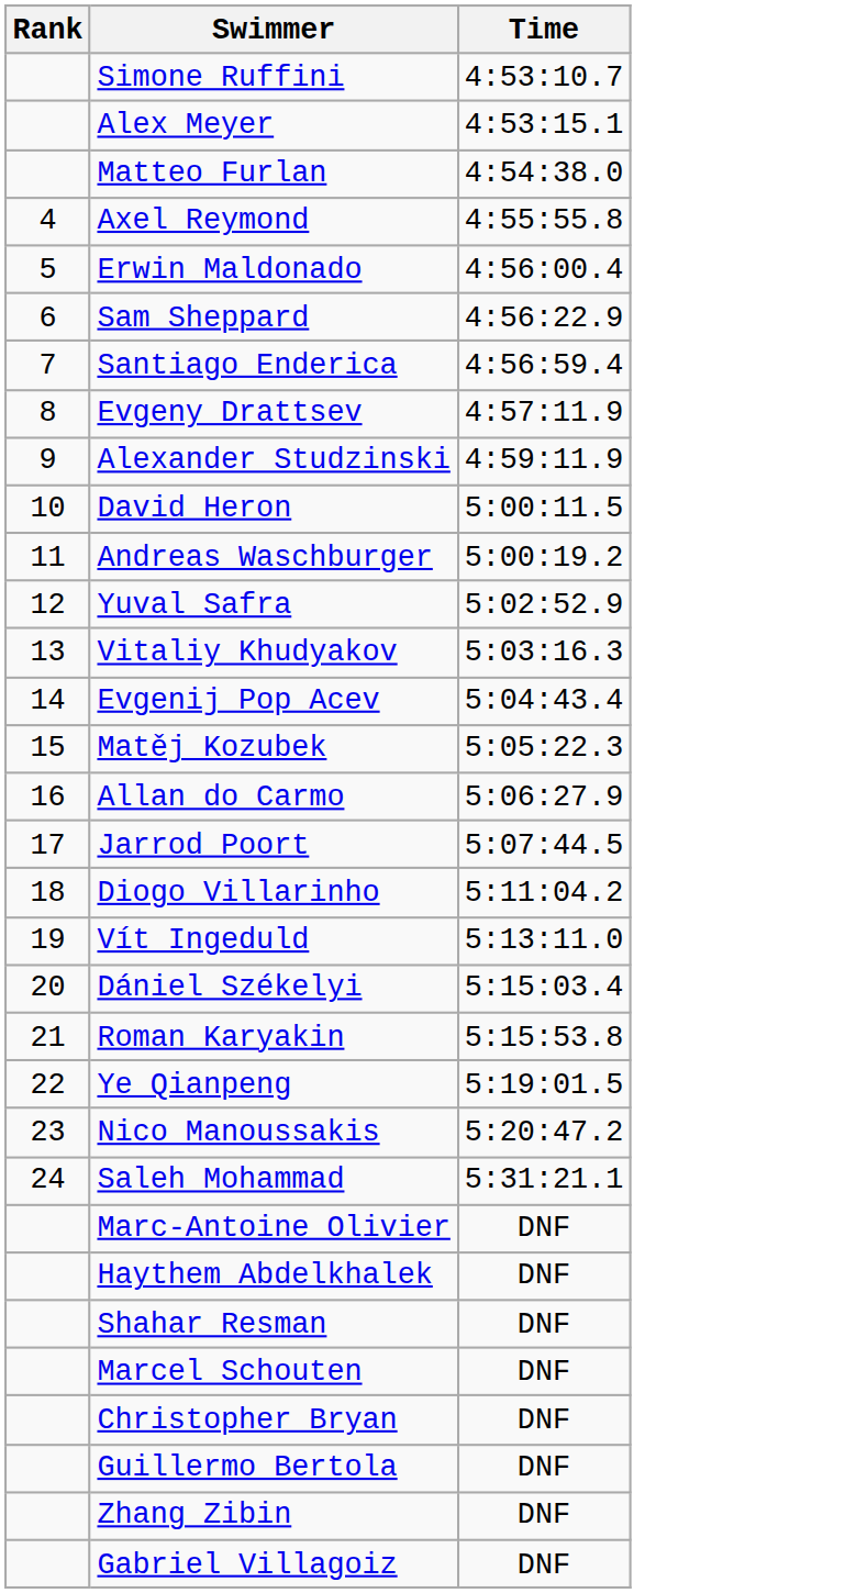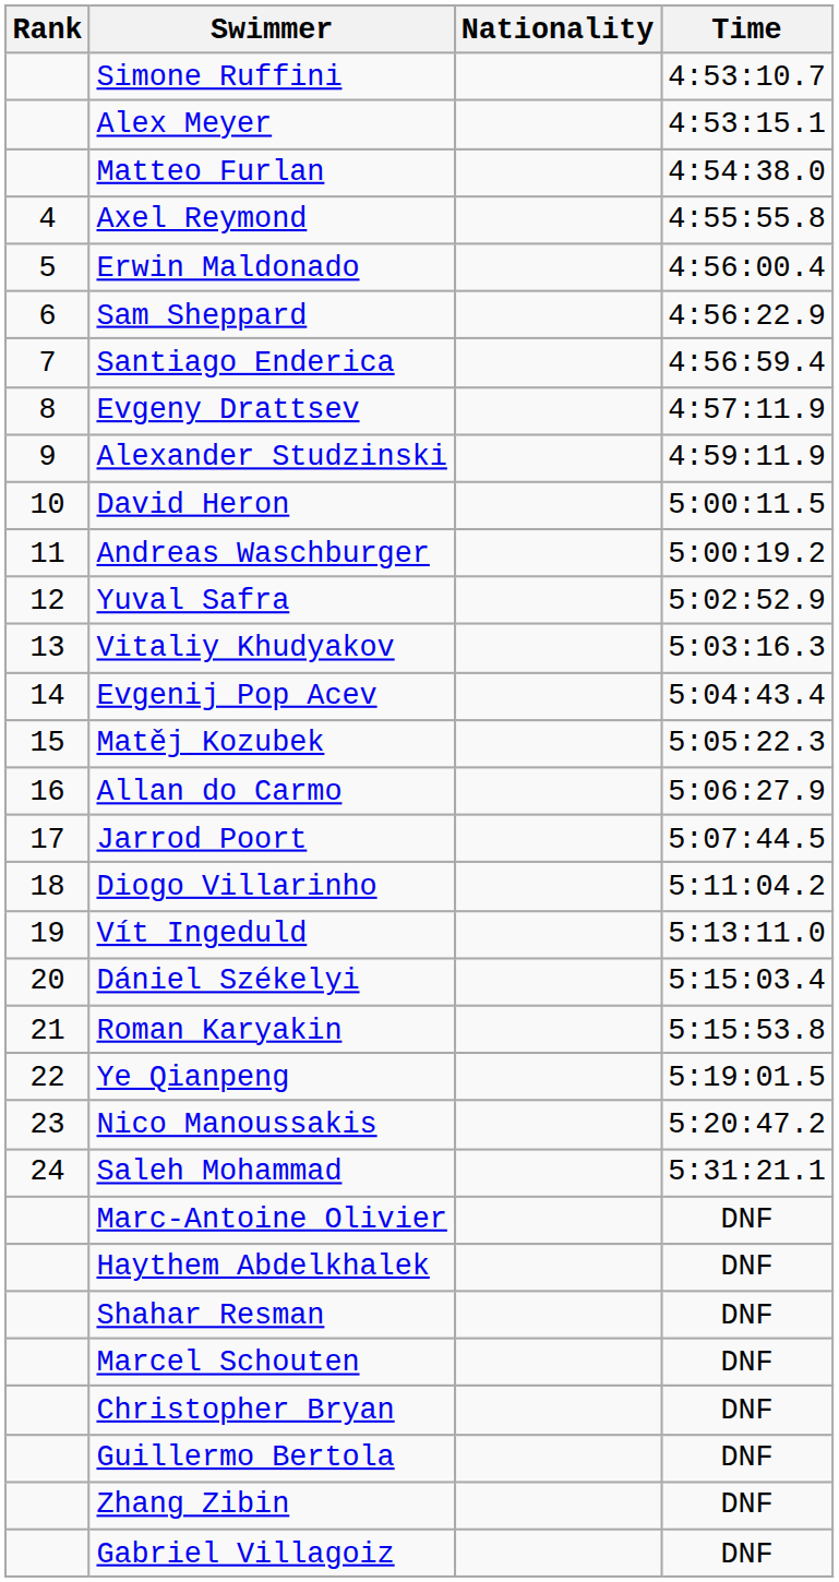+ column: Nationality
